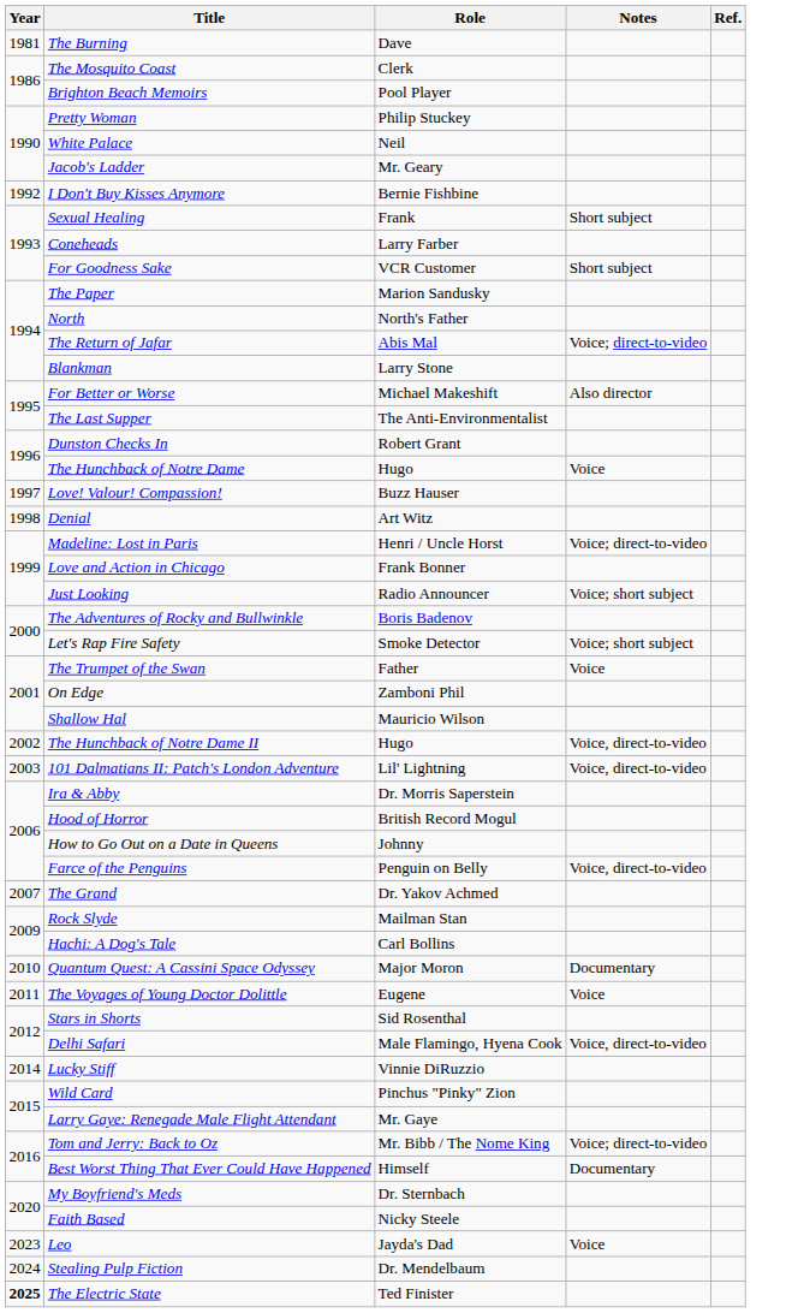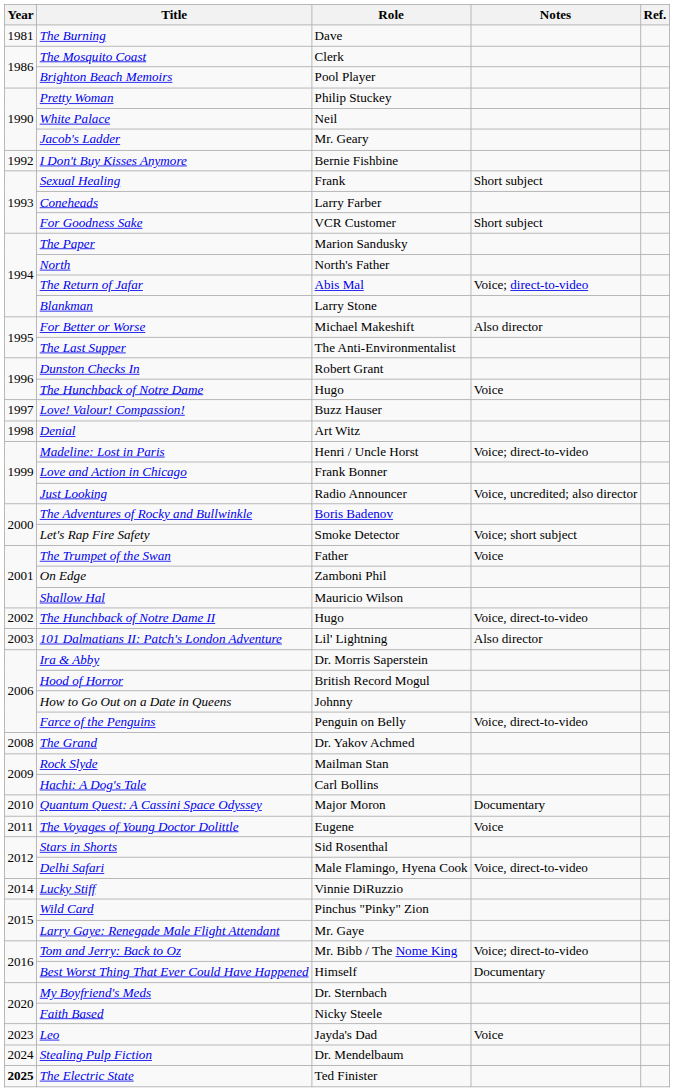Just Looking | Notes: Voice; short subject -> Voice, uncredited; also director
101 Dalmatians II: Patch's London Adventure | Notes: Voice, direct-to-video -> Also director
The Grand | Year: 2007 -> 2008
